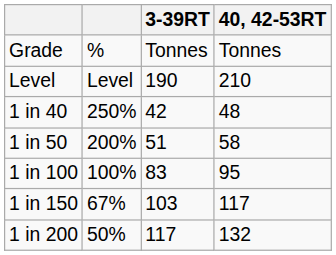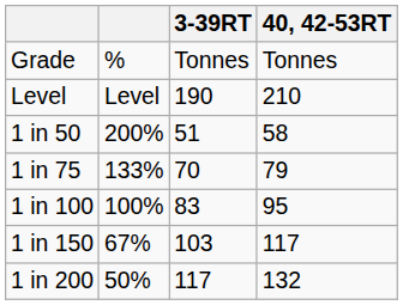- row: 1 in 40 | 250% | 42 | 48
+ row: 1 in 75 | 133% | 70 | 79
